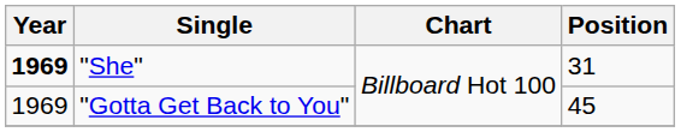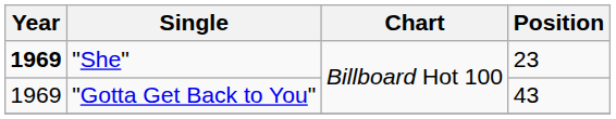"She" | Position: 31 -> 23
"Gotta Get Back to You" | Position: 45 -> 43
